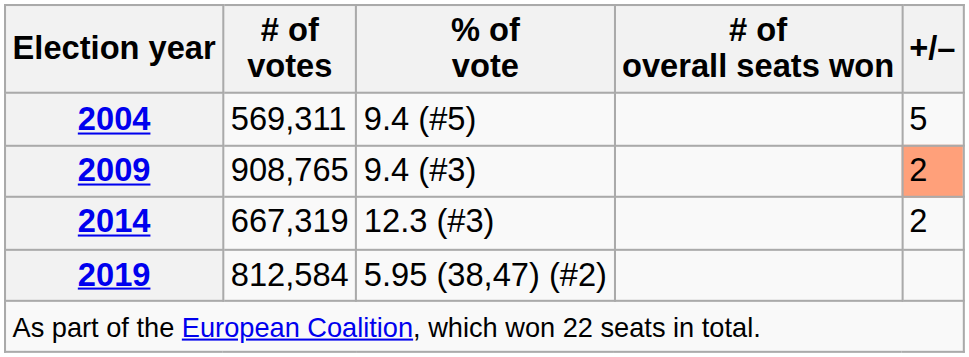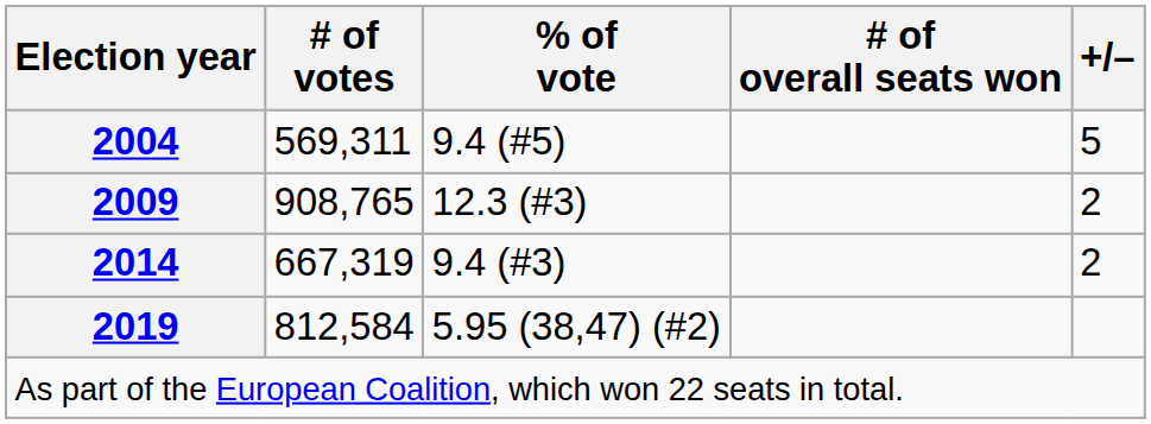2009 | % of vote: 9.4 (#3) -> 12.3 (#3)
2009 | +/–: lightsalmon background -> no background
2014 | % of vote: 12.3 (#3) -> 9.4 (#3)
